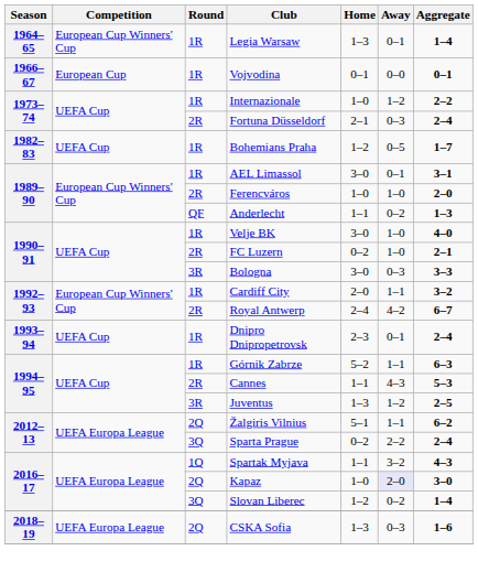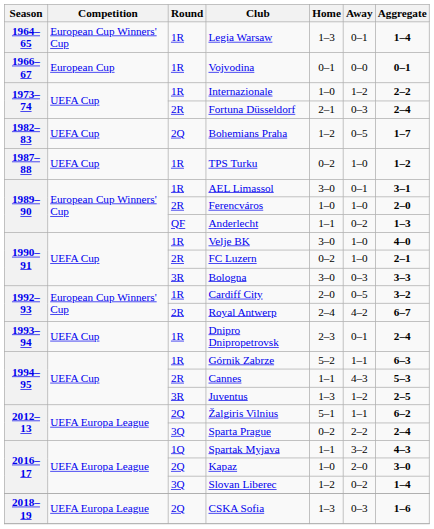Bohemians Praha | Round: 1R -> 2Q
+ row: 1987–88 | UEFA Cup | 1R | TPS Turku | 0–2 | 1–0 | 1–2
Cardiff City | Away: 1–1 -> 0–5
Kapaz | Away: lavender background -> no background
